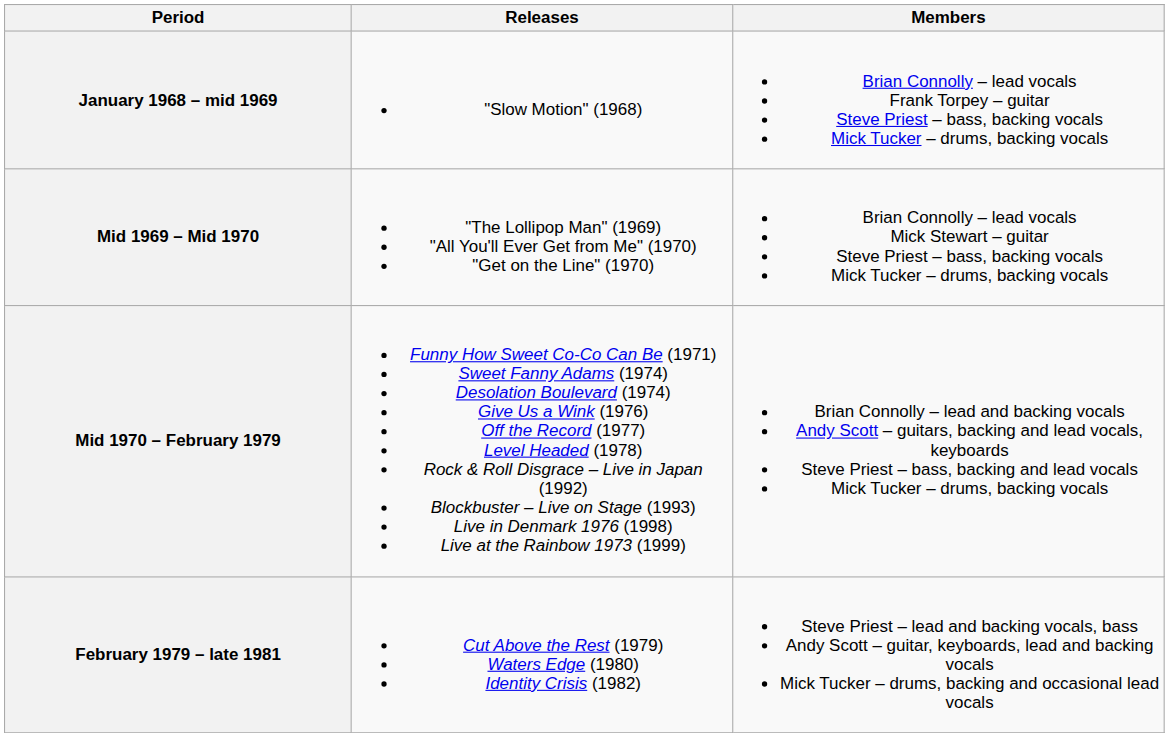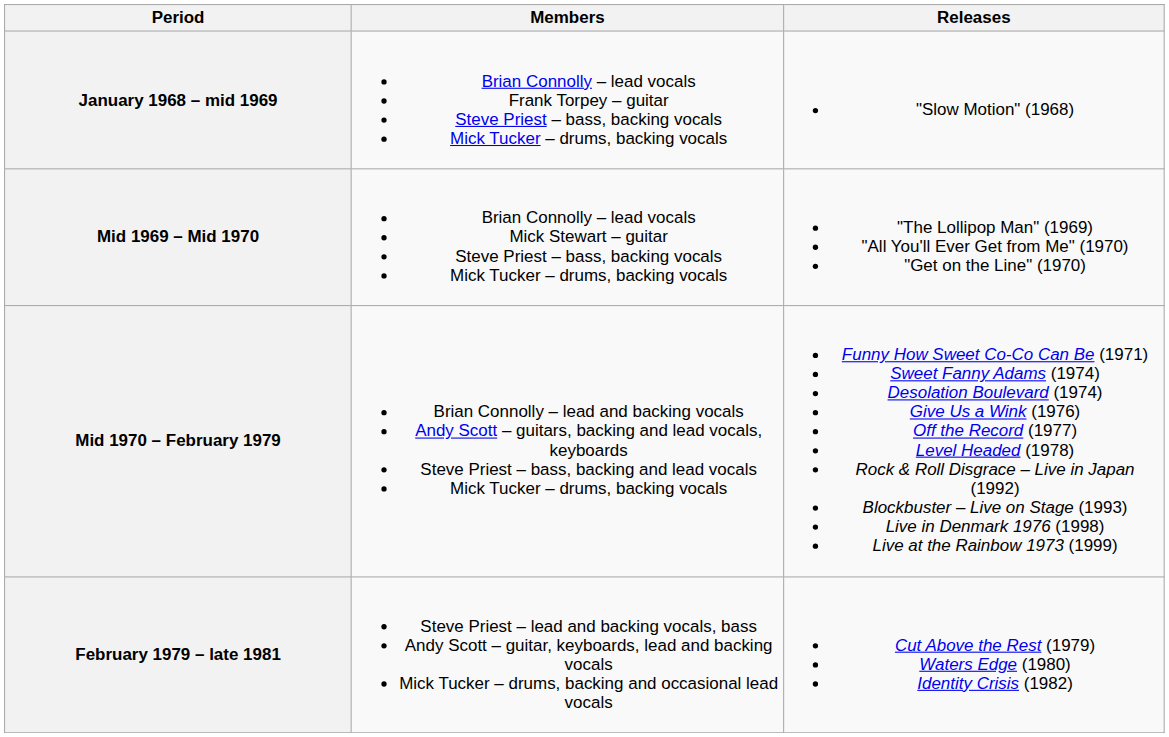columns swapped: Members <-> Releases
